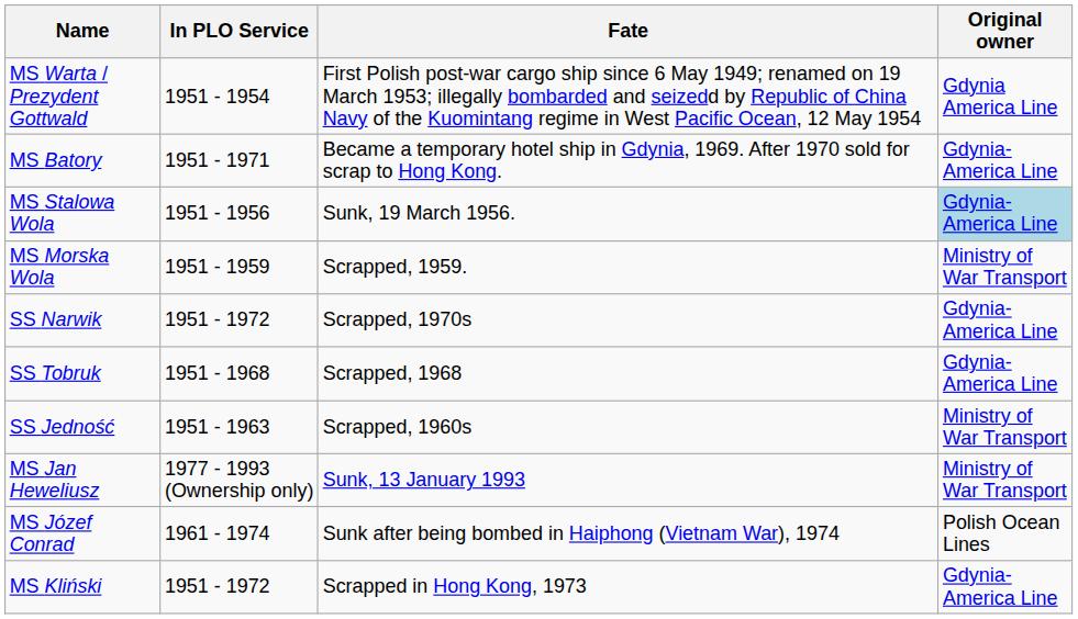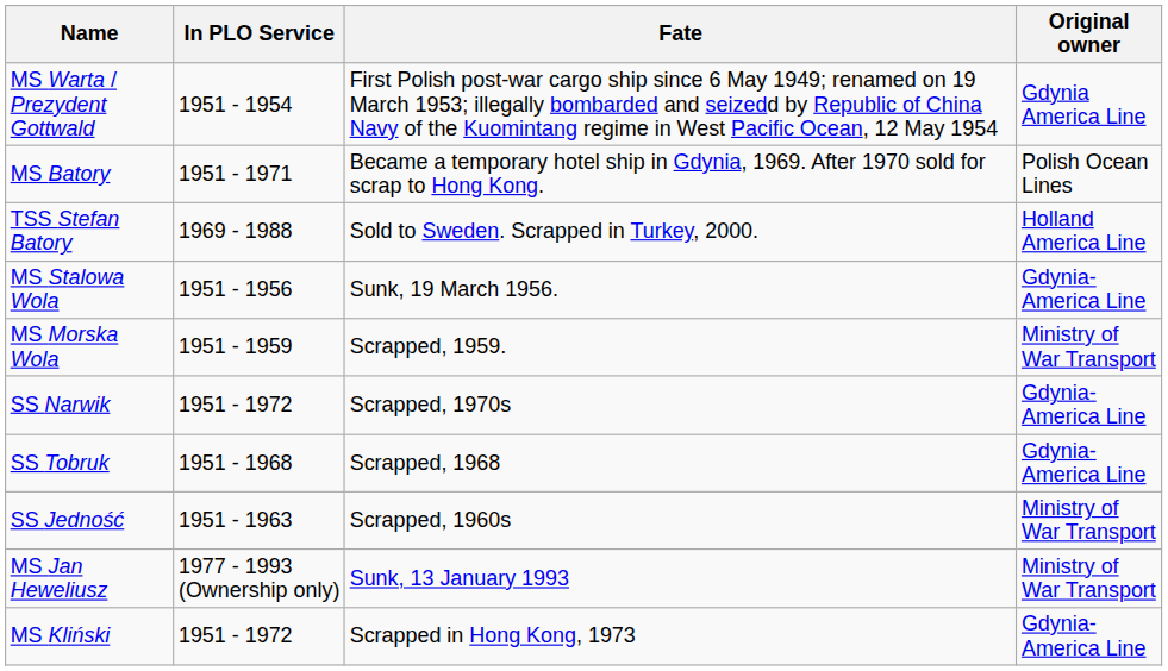MS Batory | Original owner: Gdynia-America Line -> Polish Ocean Lines
+ row: TSS Stefan Batory | 1969 - 1988 | Sold to Sweden. Scrapped in Turkey, 2000. | Holland America Line
MS Stalowa Wola | Original owner: lightblue background -> no background
- row: MS Józef Conrad | 1961 - 1974 | Sunk after being bombed in Haiphong (Vietnam War), 1974 | Polish Ocean Lines
